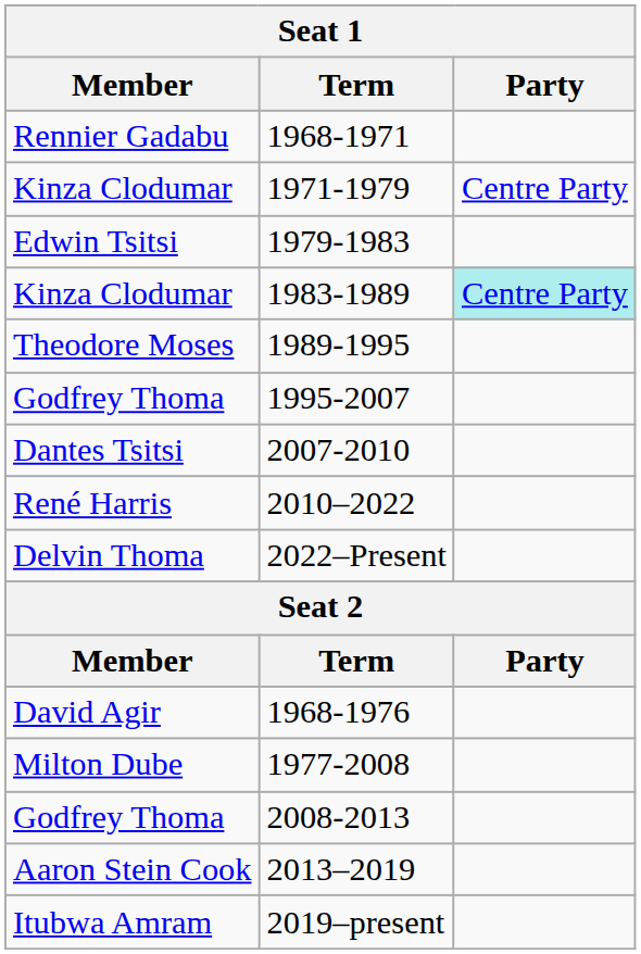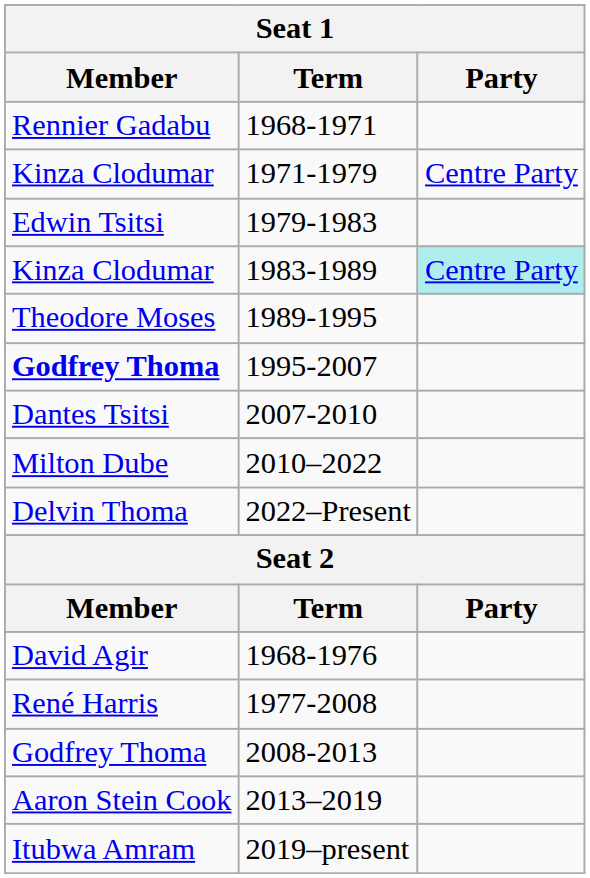1995-2007 | Member: normal -> bold
2010–2022 | Member: René Harris -> Milton Dube
1977-2008 | Member: Milton Dube -> René Harris
